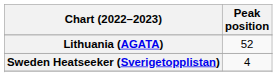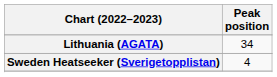Lithuania (AGATA) | Peak position: 52 -> 34
